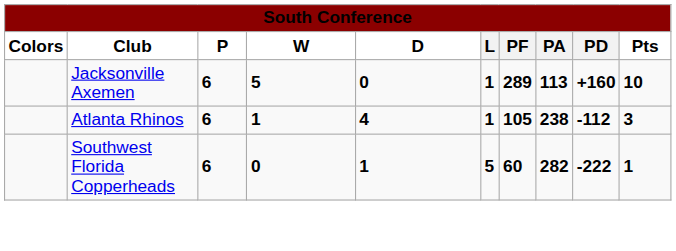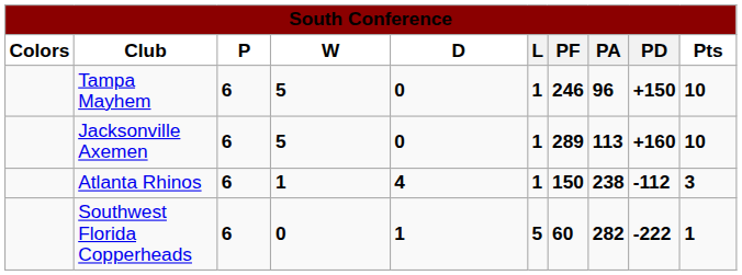+ row: Tampa Mayhem | 6 | 5 | 0 | 1 | 246 | 96 | +150 | 10
Atlanta Rhinos | PF: 105 -> 150
